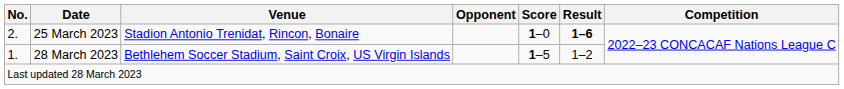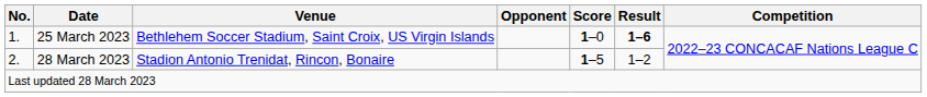25 March 2023 | No.: 2. -> 1.
25 March 2023 | Venue: Stadion Antonio Trenidat, Rincon, Bonaire -> Bethlehem Soccer Stadium, Saint Croix, US Virgin Islands
28 March 2023 | No.: 1. -> 2.
28 March 2023 | Venue: Bethlehem Soccer Stadium, Saint Croix, US Virgin Islands -> Stadion Antonio Trenidat, Rincon, Bonaire
